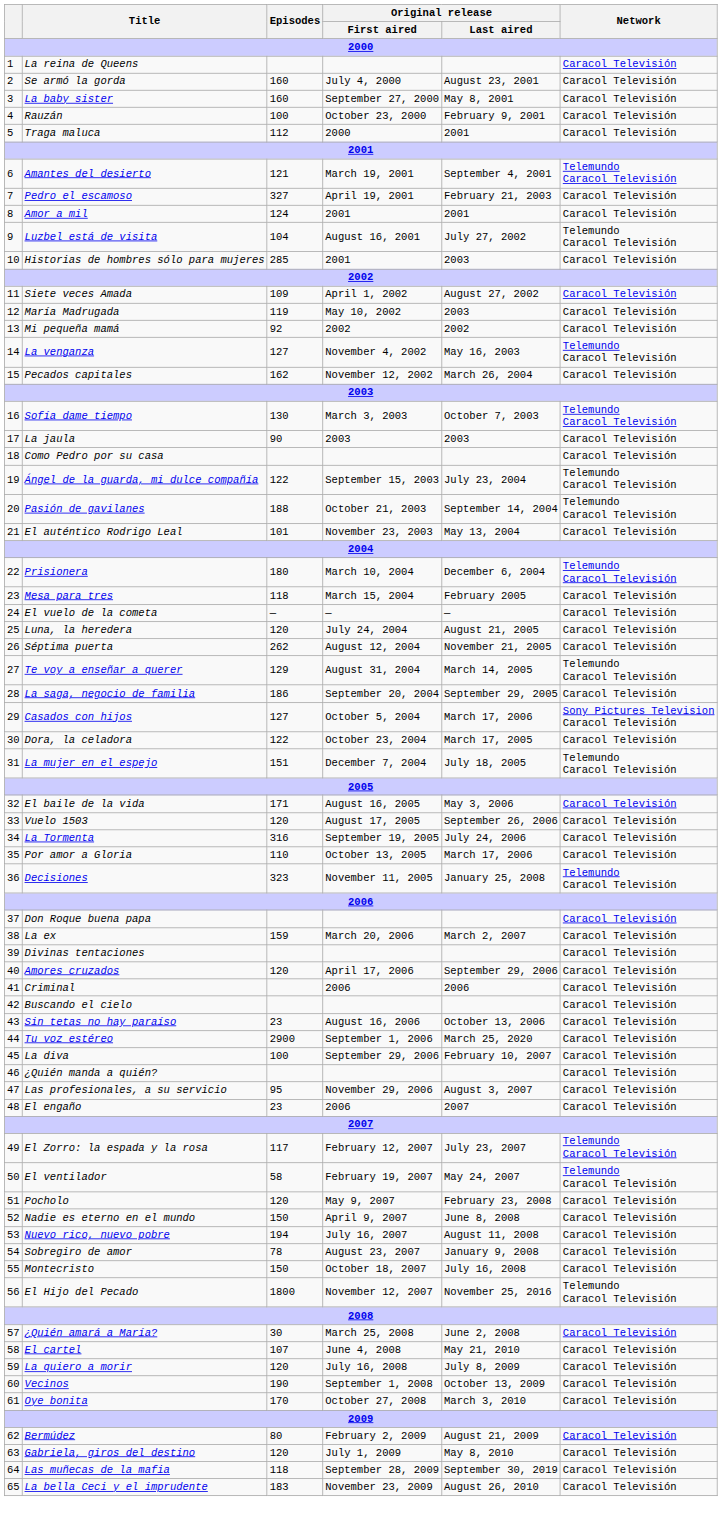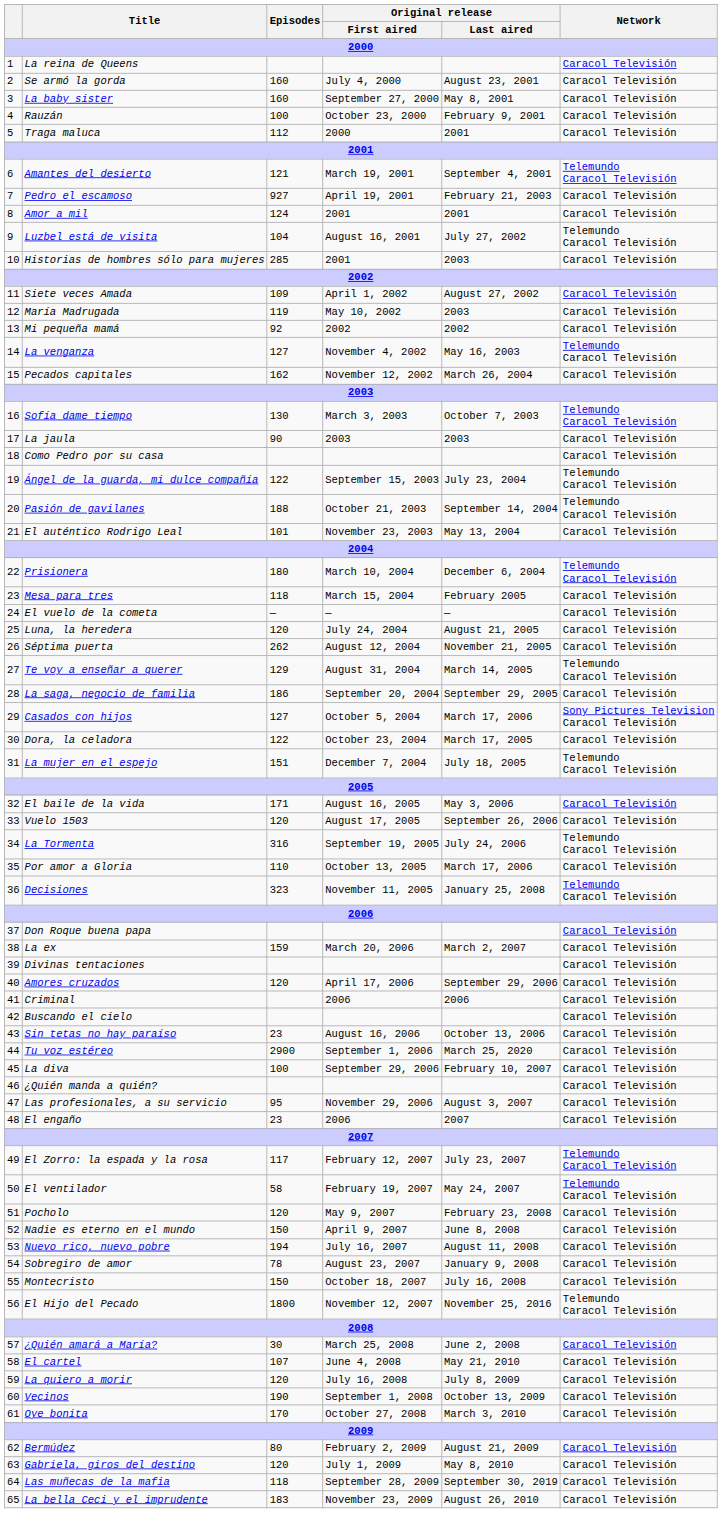Pedro el escamoso | Episodes: 327 -> 927
La Tormenta | Network: Caracol Televisión -> Telemundo Caracol Televisión
